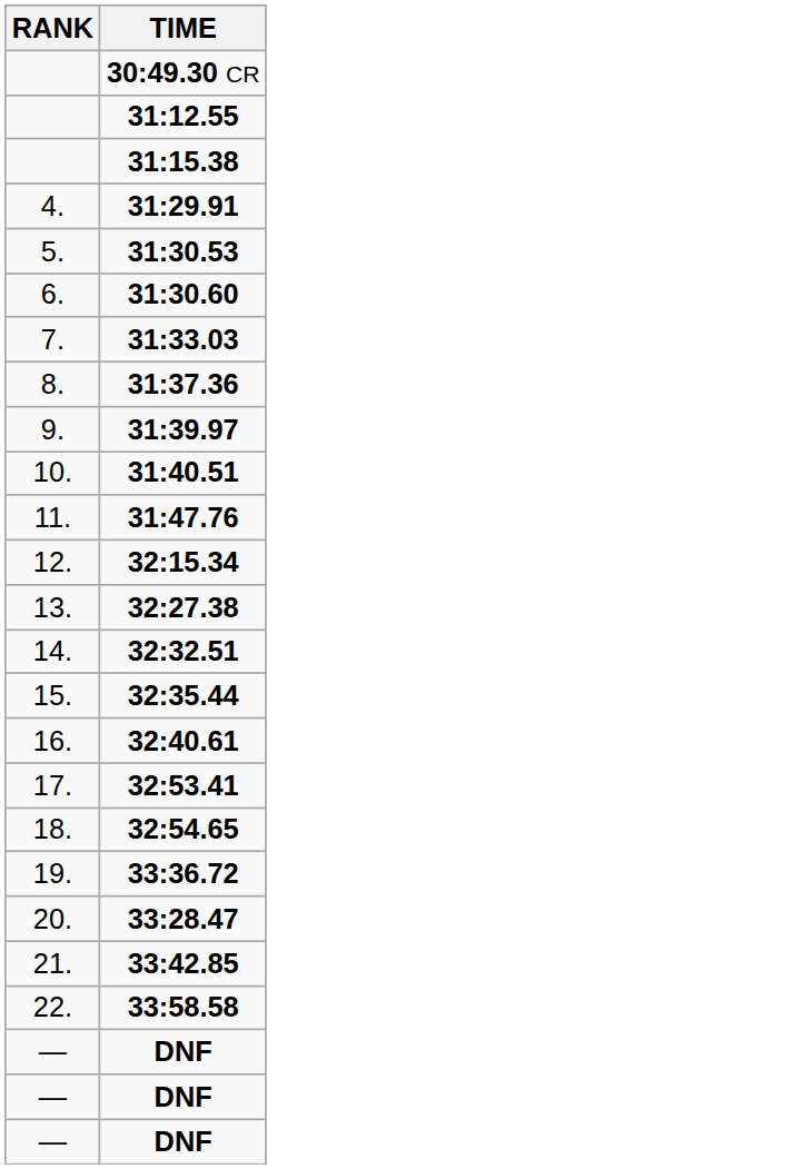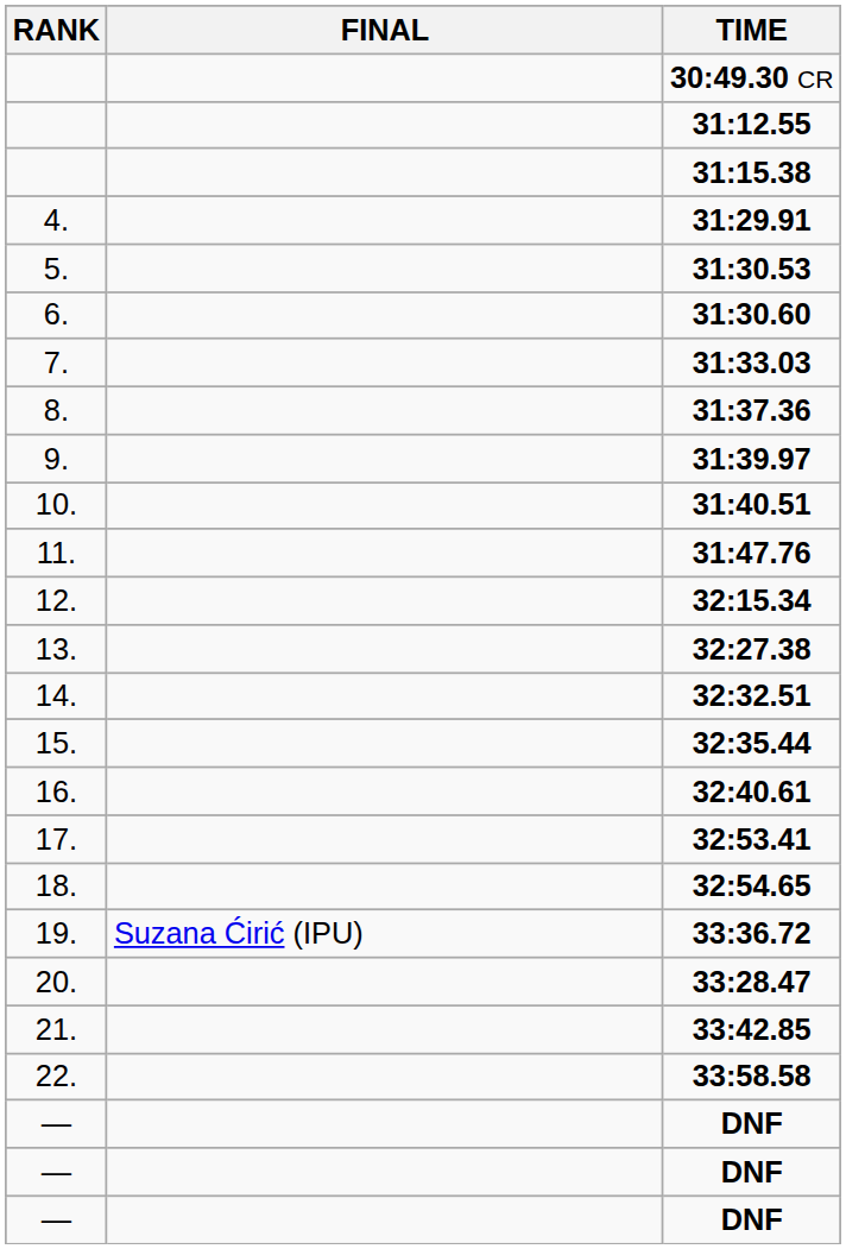+ column: FINAL | Suzana Ćirić (IPU)
